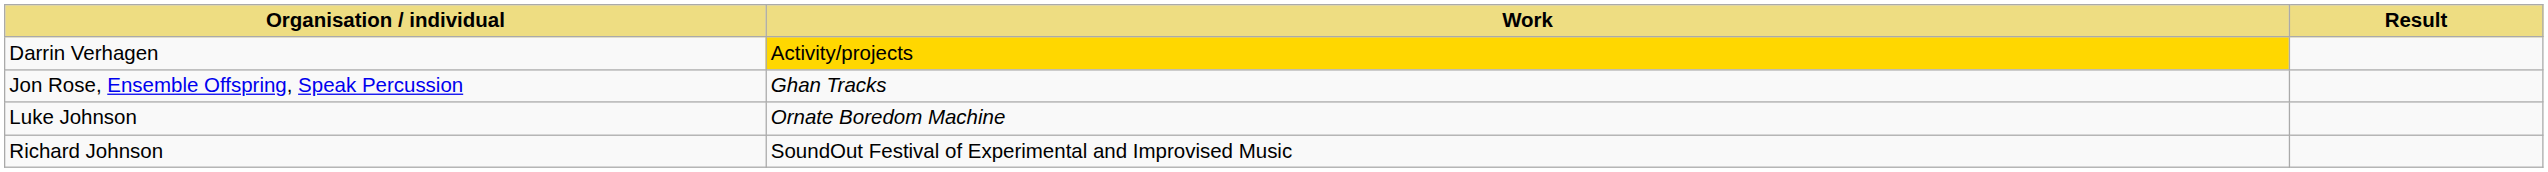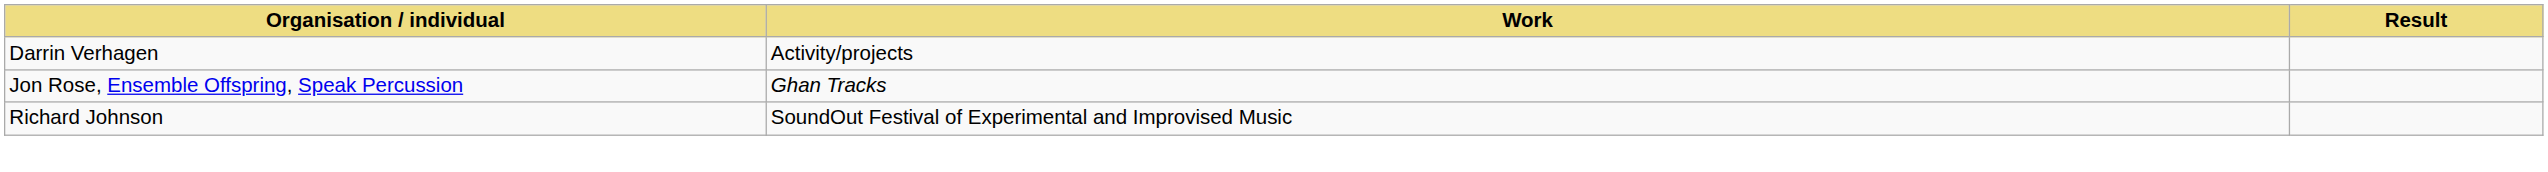Darrin Verhagen | Work: gold background -> no background
- row: Luke Johnson | Ornate Boredom Machine
